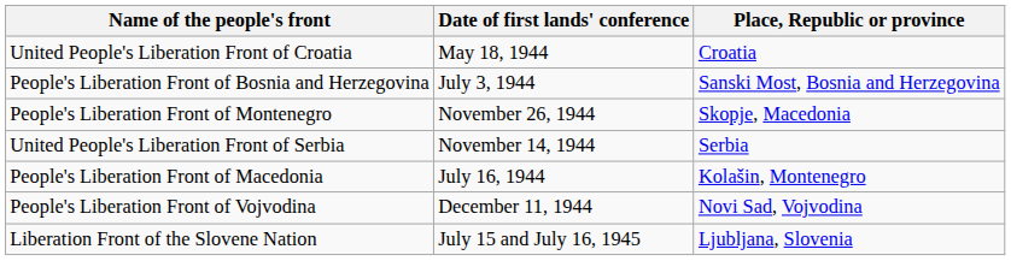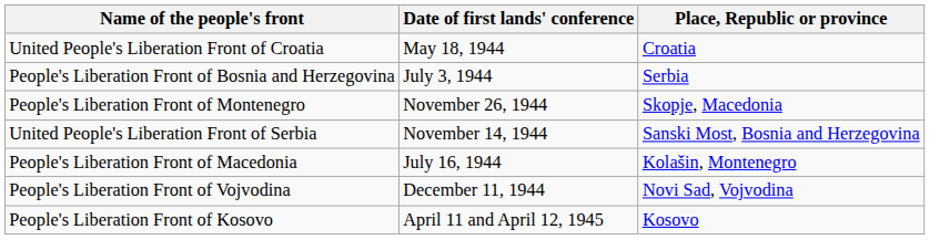People's Liberation Front of Bosnia and Herzegovina | Place, Republic or province: Sanski Most, Bosnia and Herzegovina -> Serbia
United People's Liberation Front of Serbia | Place, Republic or province: Serbia -> Sanski Most, Bosnia and Herzegovina
+ row: People's Liberation Front of Kosovo | April 11 and April 12, 1945 | Kosovo
- row: Liberation Front of the Slovene Nation | July 15 and July 16, 1945 | Ljubljana, Slovenia
